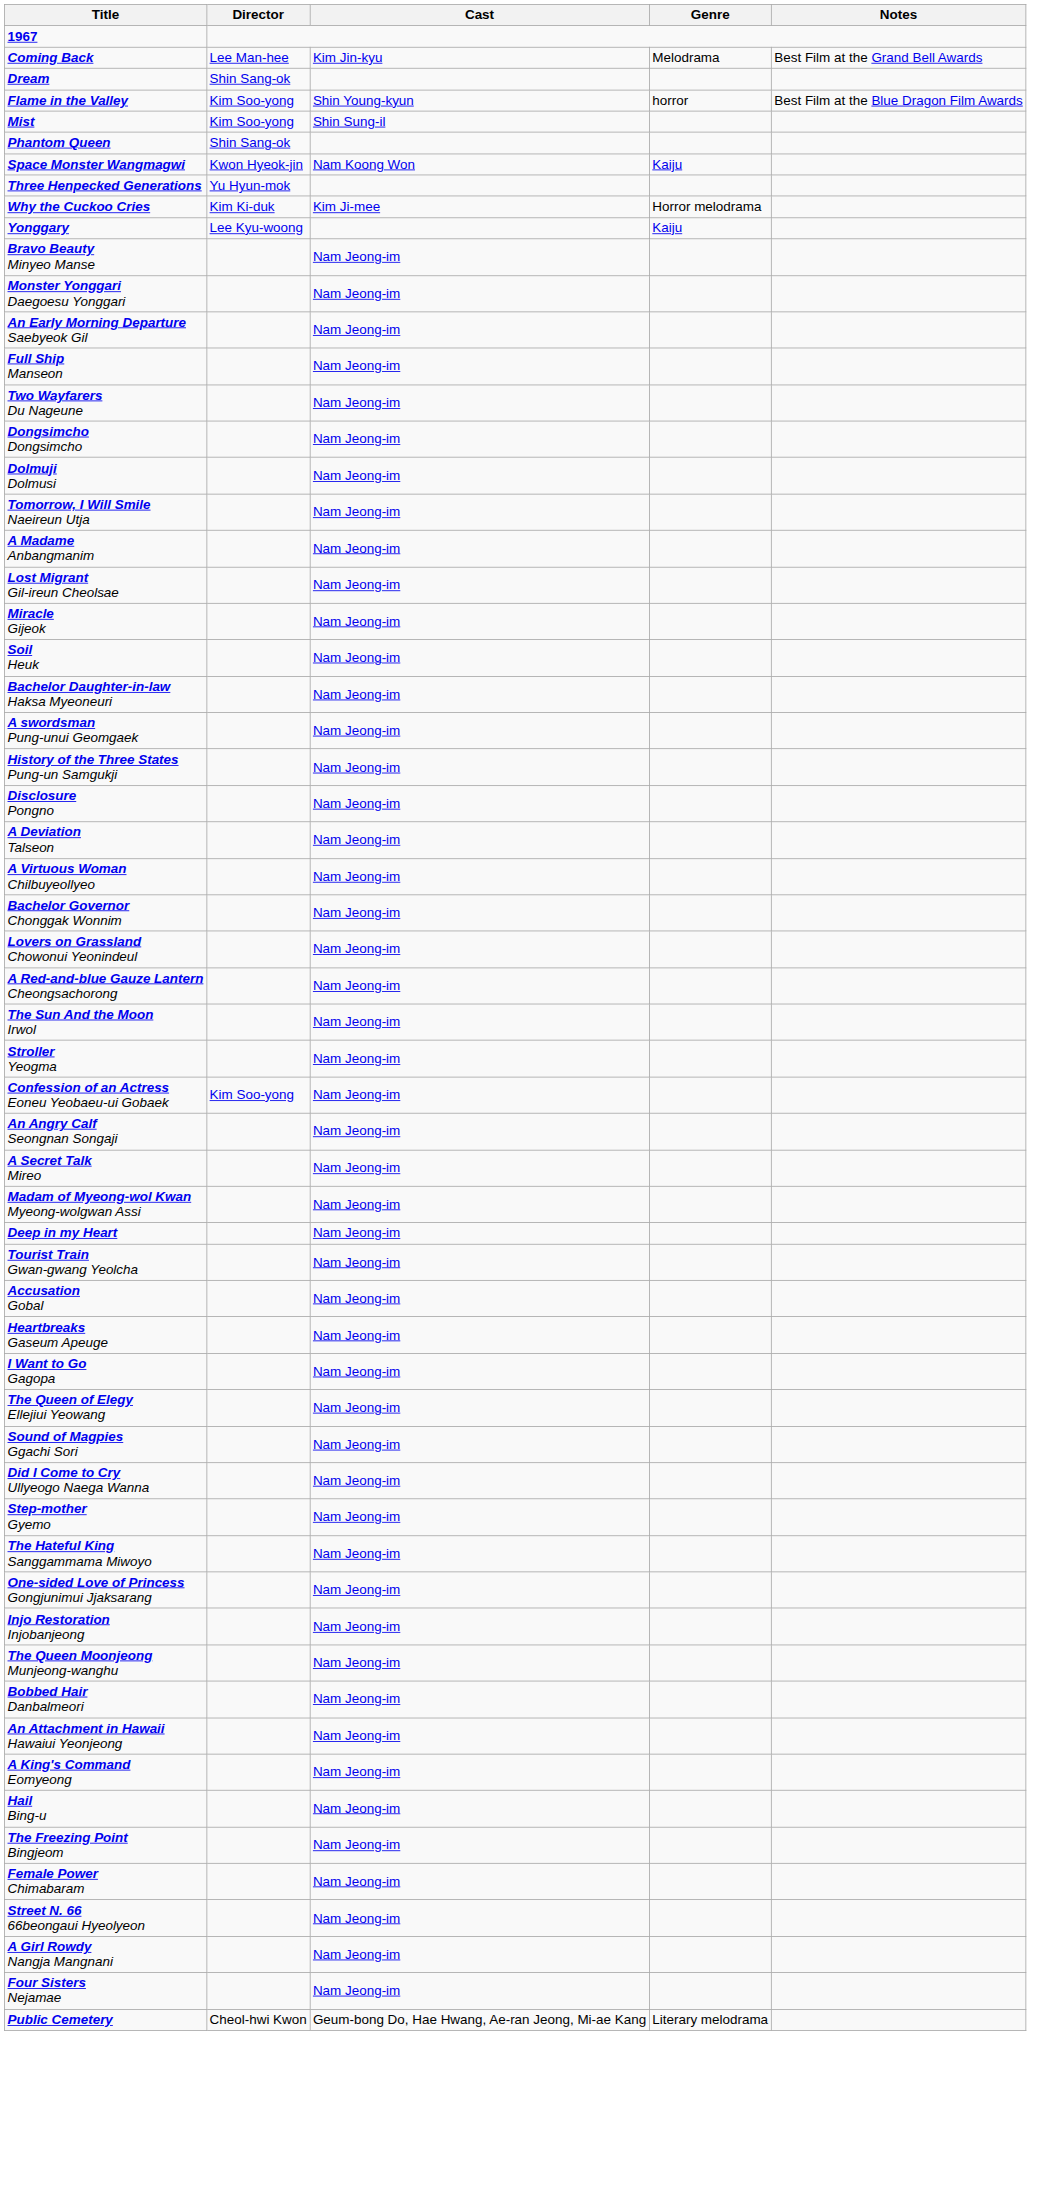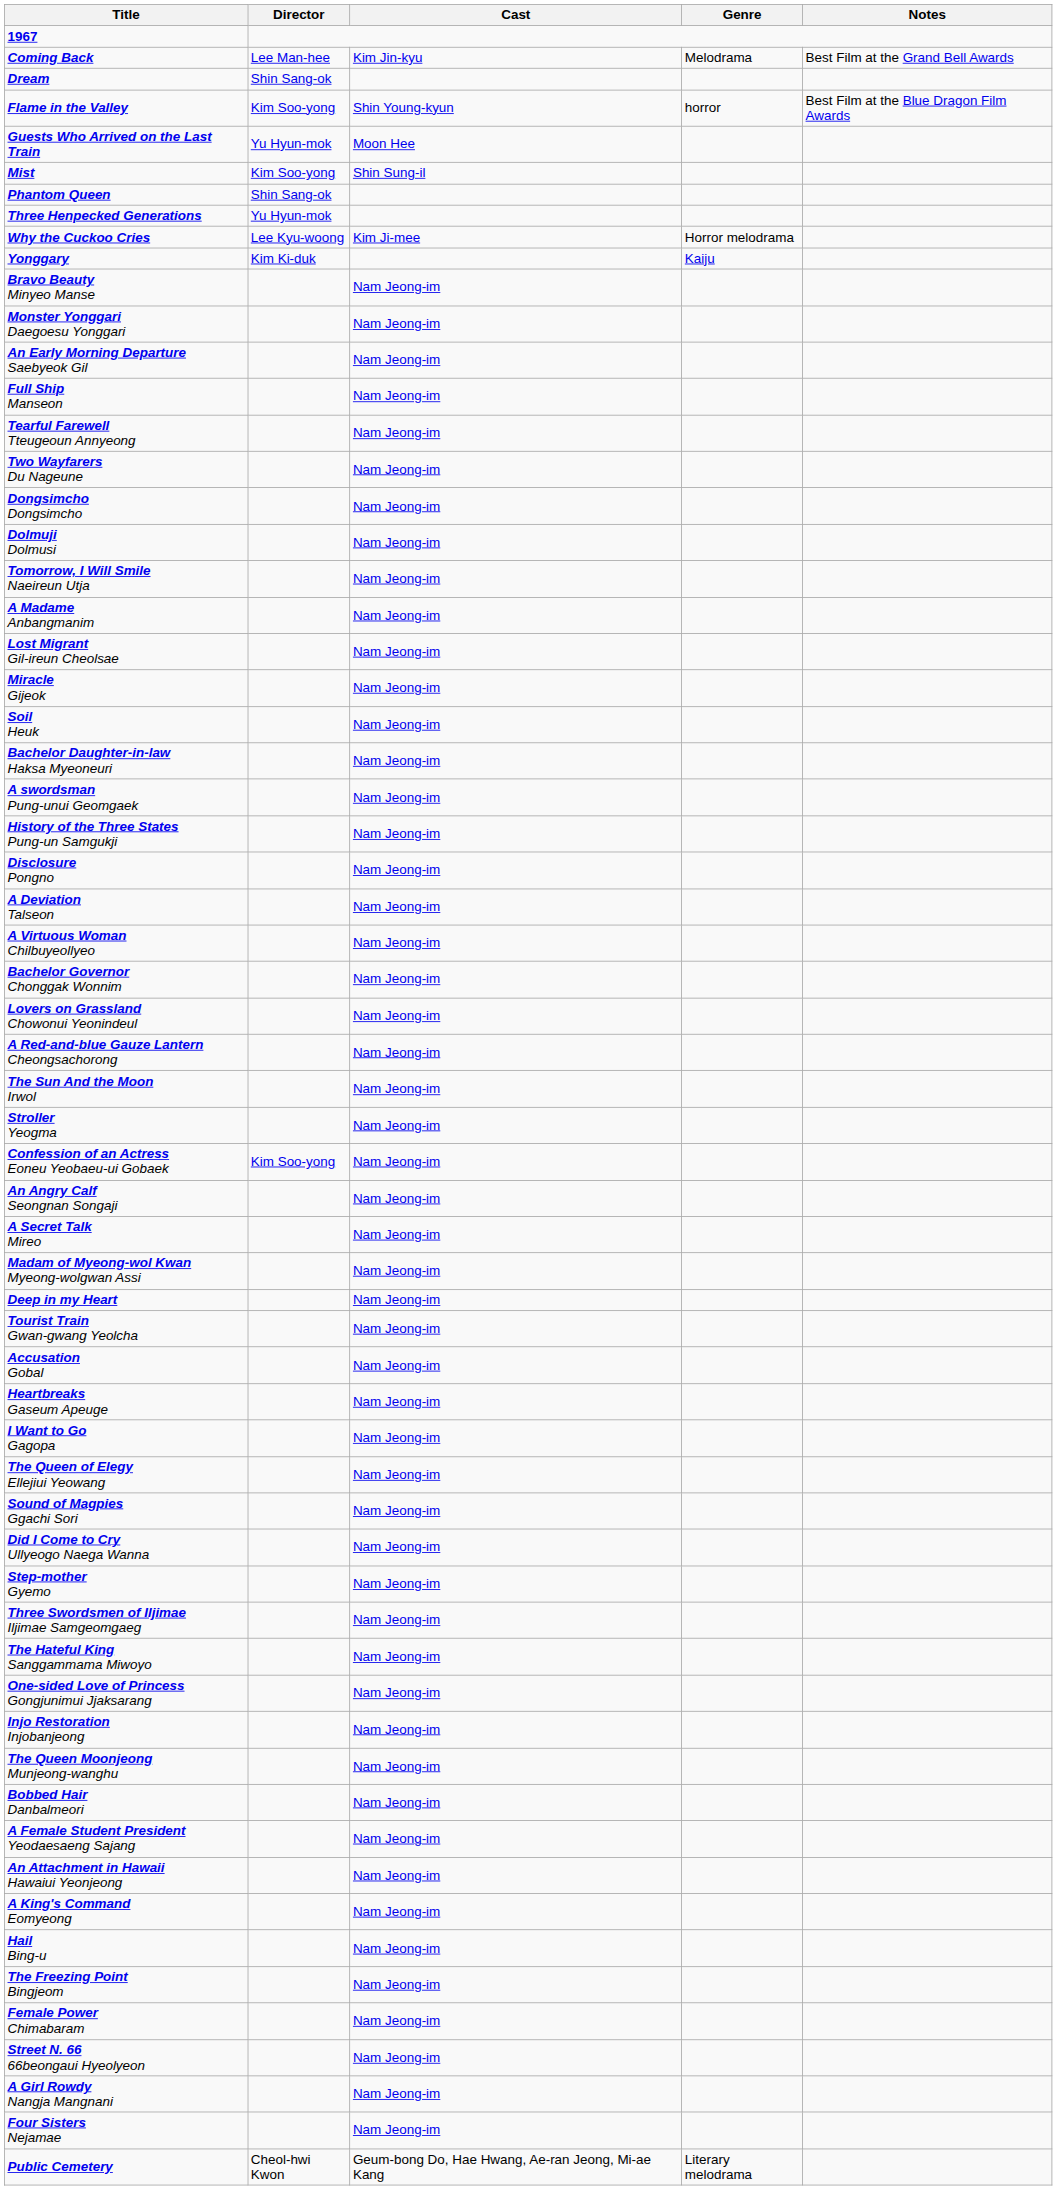+ row: Guests Who Arrived on the Last Train | Yu Hyun-mok | Moon Hee
- row: Space Monster Wangmagwi | Kwon Hyeok-jin | Nam Koong Won | Kaiju
Why the Cuckoo Cries | Director: Kim Ki-duk -> Lee Kyu-woong
Yonggary | Director: Lee Kyu-woong -> Kim Ki-duk
+ row: Tearful Farewell Tteugeoun Annyeong | Nam Jeong-im
+ row: Three Swordsmen of Iljimae Iljimae Samgeomgaeg | Nam Jeong-im
+ row: A Female Student President Yeodaesaeng Sajang | Nam Jeong-im
